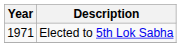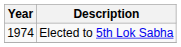Elected to 5th Lok Sabha | Year: 1971 -> 1974
